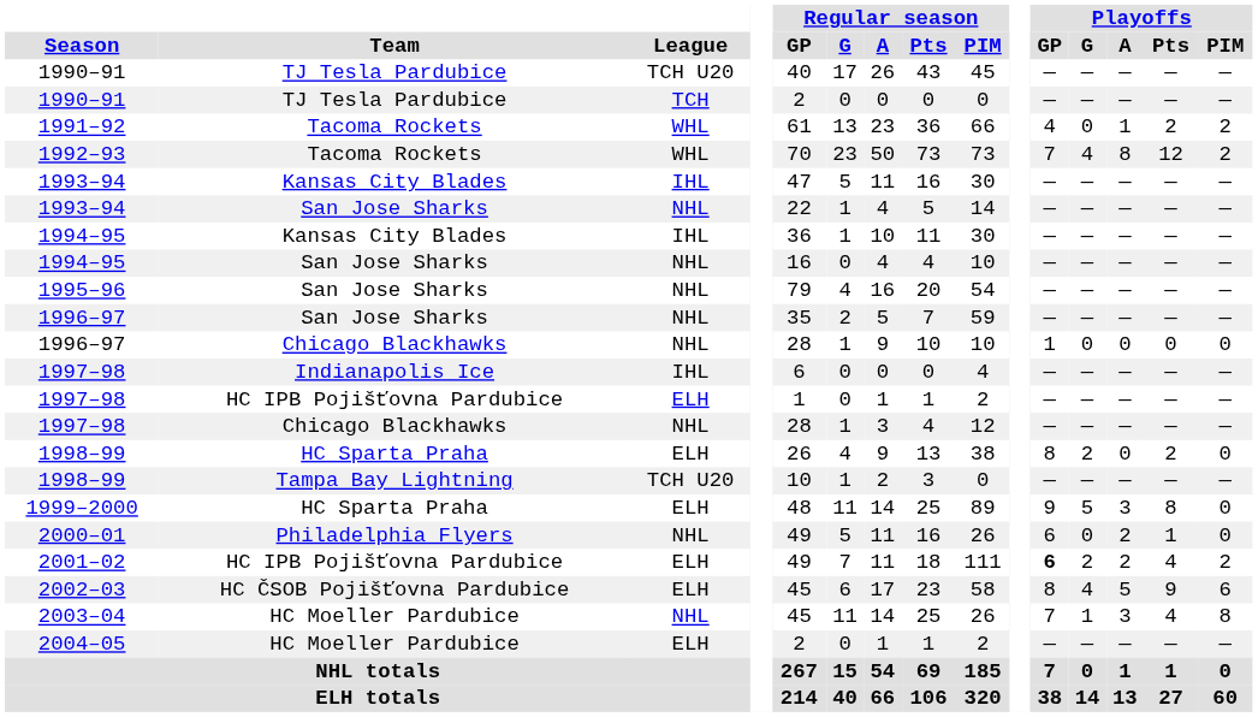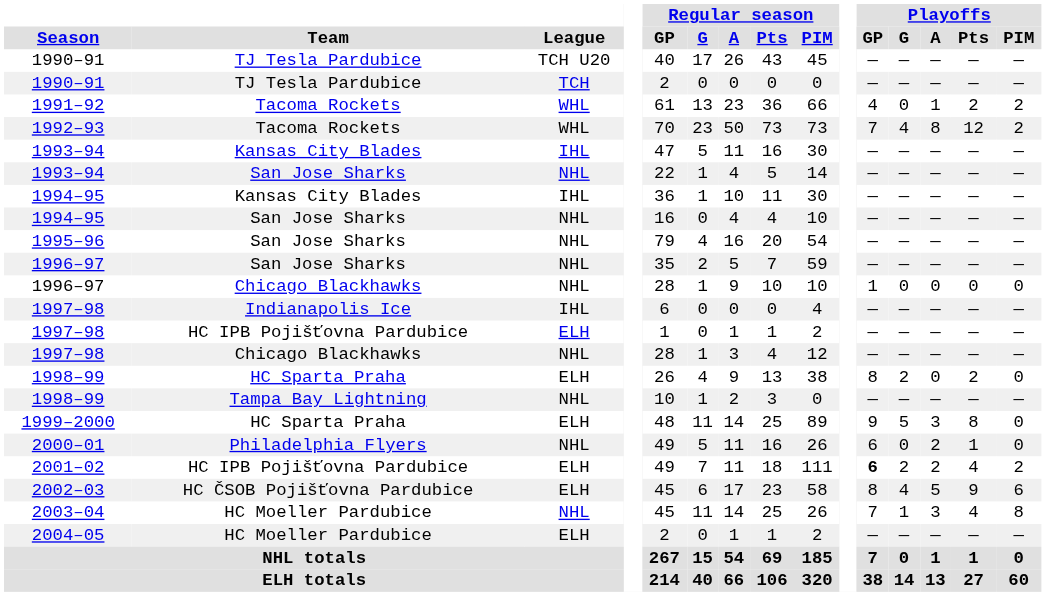1998–99 / Tampa Bay Lightning | League: TCH U20 -> NHL
